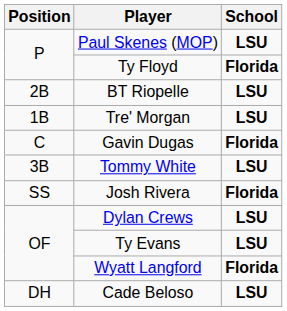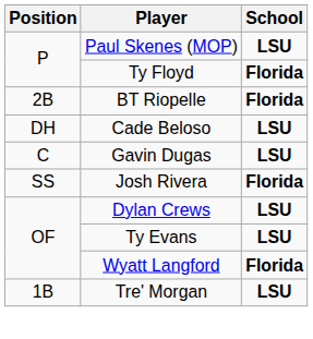BT Riopelle | School: LSU -> Florida
rows swapped: Tre' Morgan <-> Cade Beloso
Gavin Dugas | School: Florida -> LSU
- row: 3B | Tommy White | LSU
